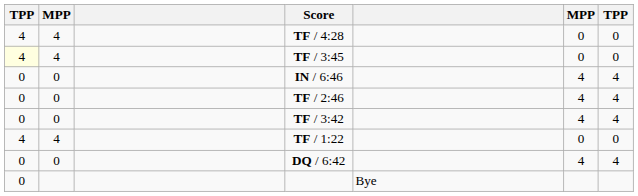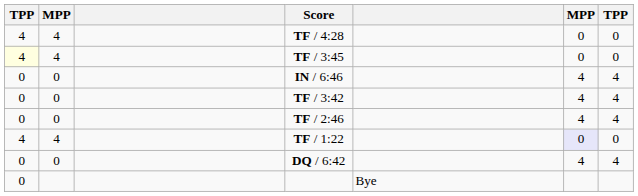rows swapped: TF / 2:46 <-> TF / 3:42
TF / 1:22 | column 6: no background -> lavender background
